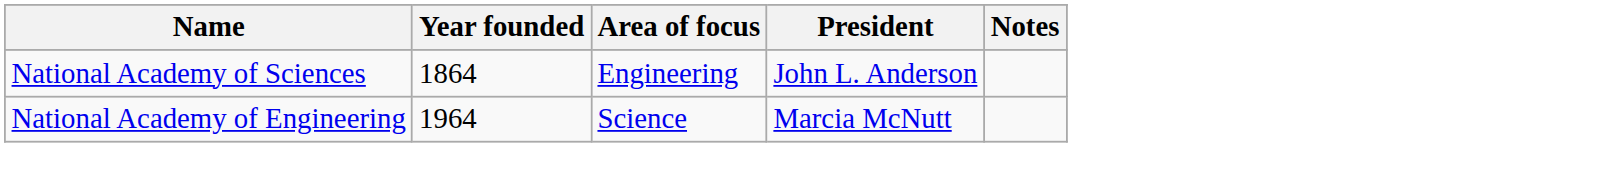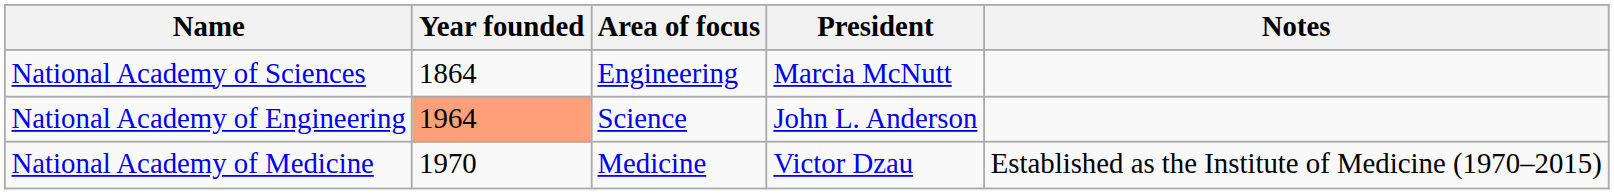National Academy of Sciences | President: John L. Anderson -> Marcia McNutt
National Academy of Engineering | Year founded: no background -> lightsalmon background
National Academy of Engineering | President: Marcia McNutt -> John L. Anderson
+ row: National Academy of Medicine | 1970 | Medicine | Victor Dzau | Established as the Institute of Medicine (1970–2015)
